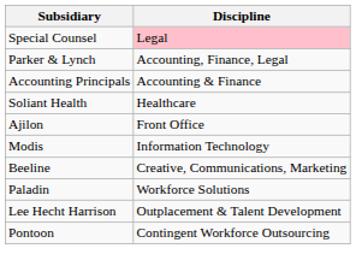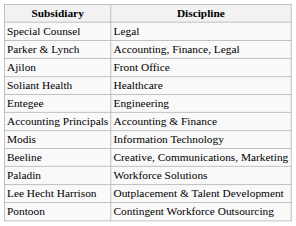Special Counsel | Discipline: pink background -> no background
rows swapped: Accounting Principals <-> Ajilon
+ row: Entegee | Engineering
